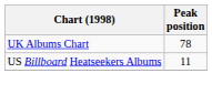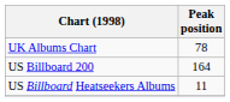+ row: US Billboard 200 | 164
